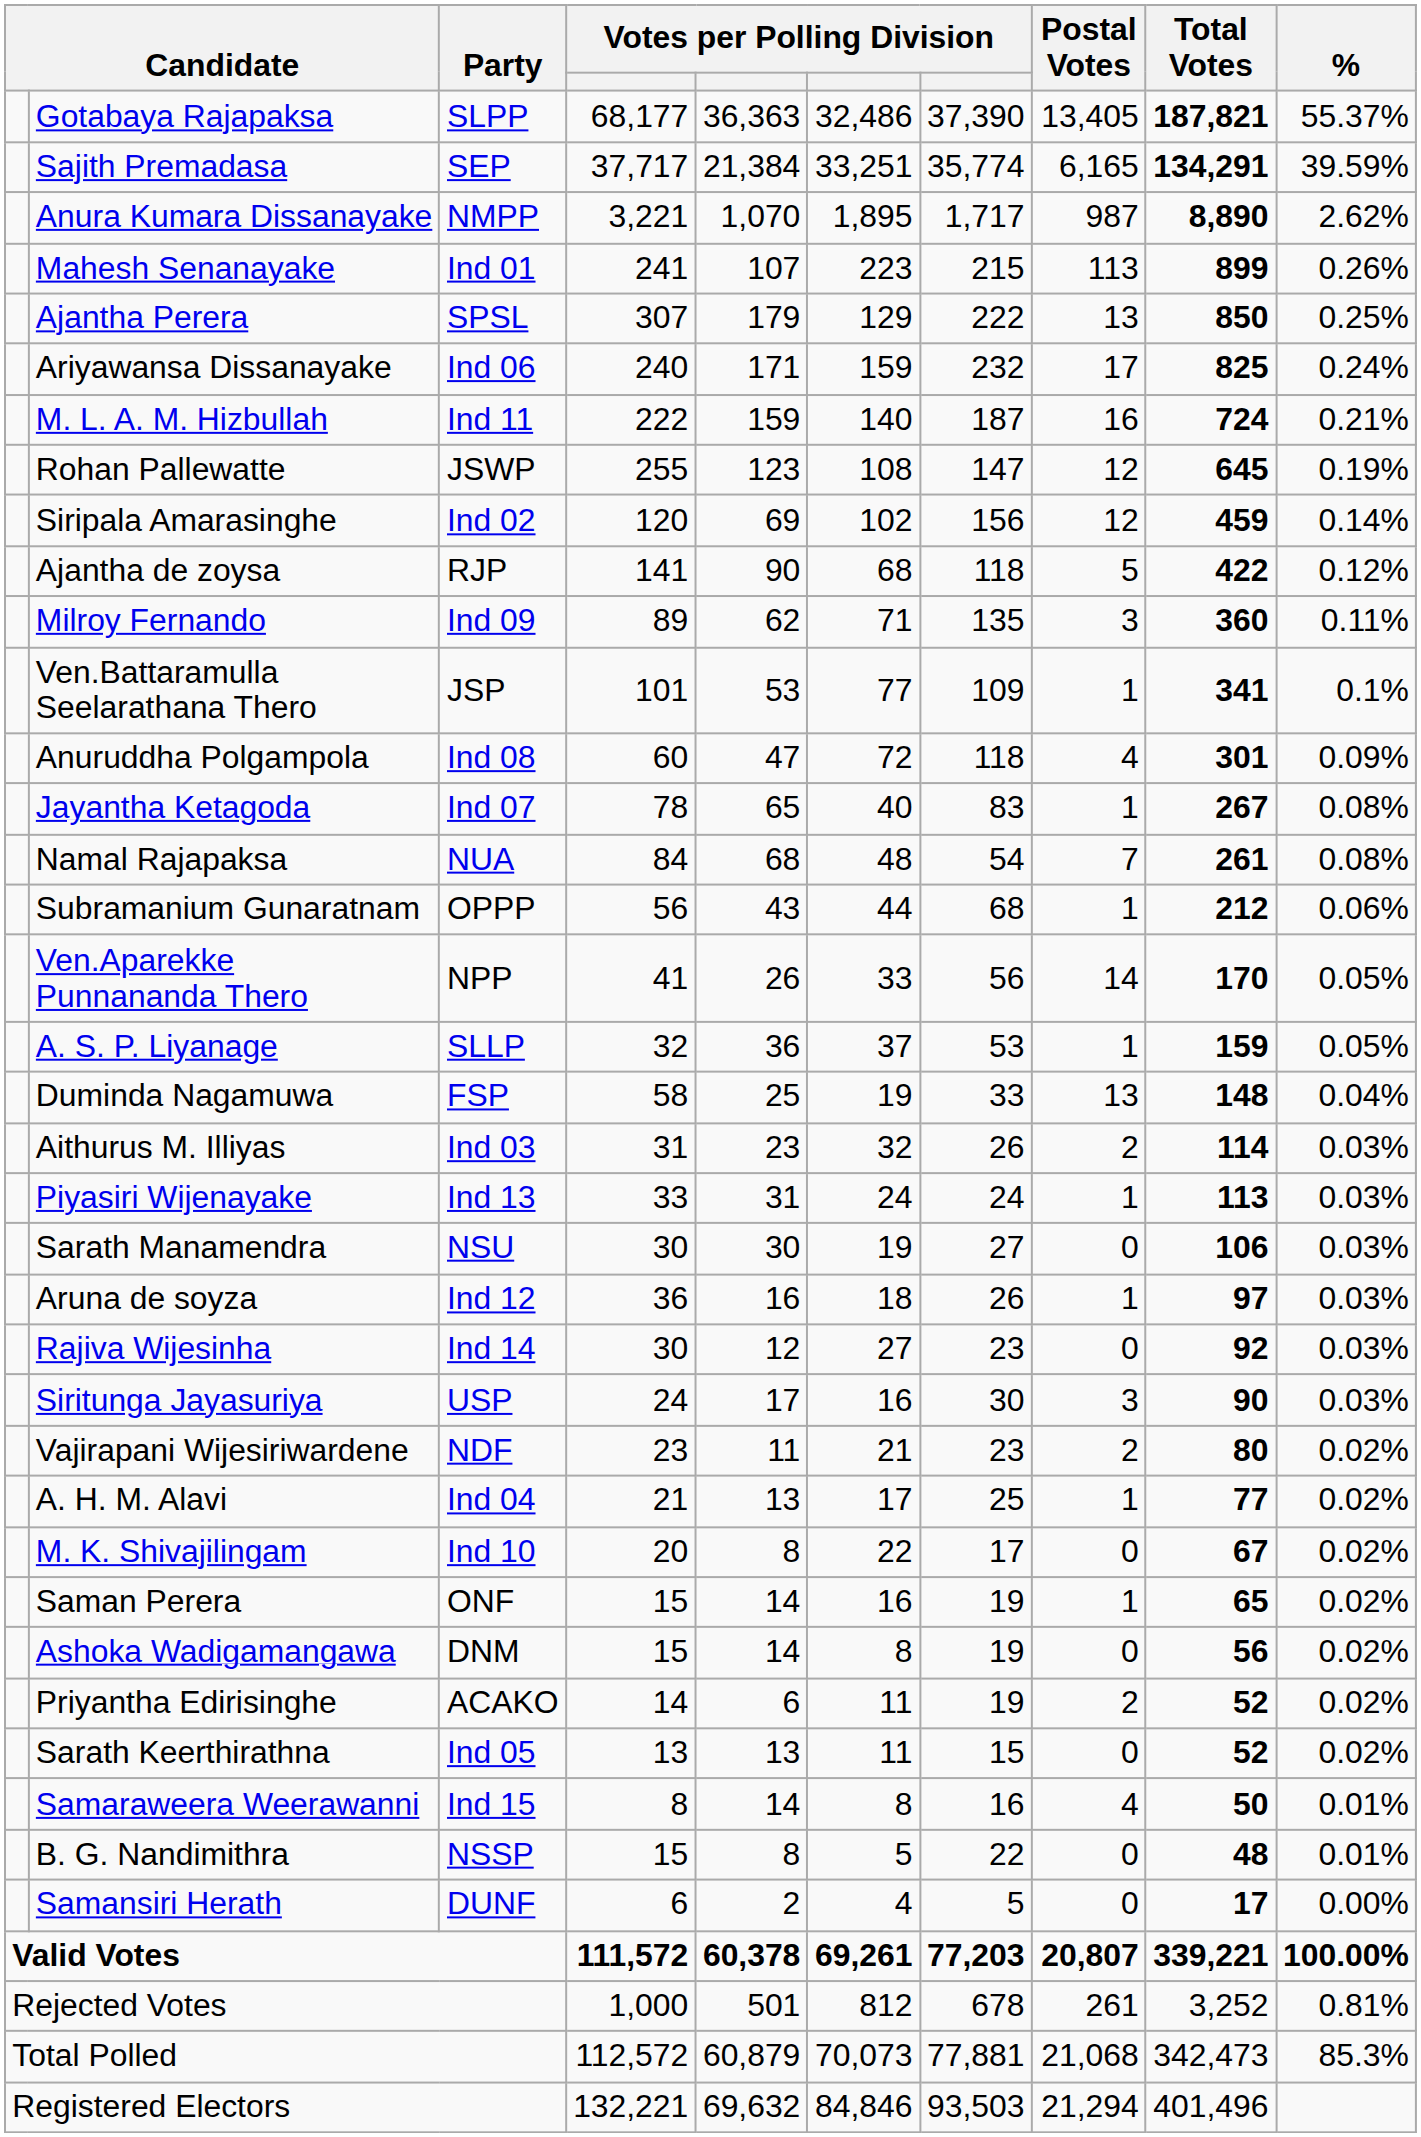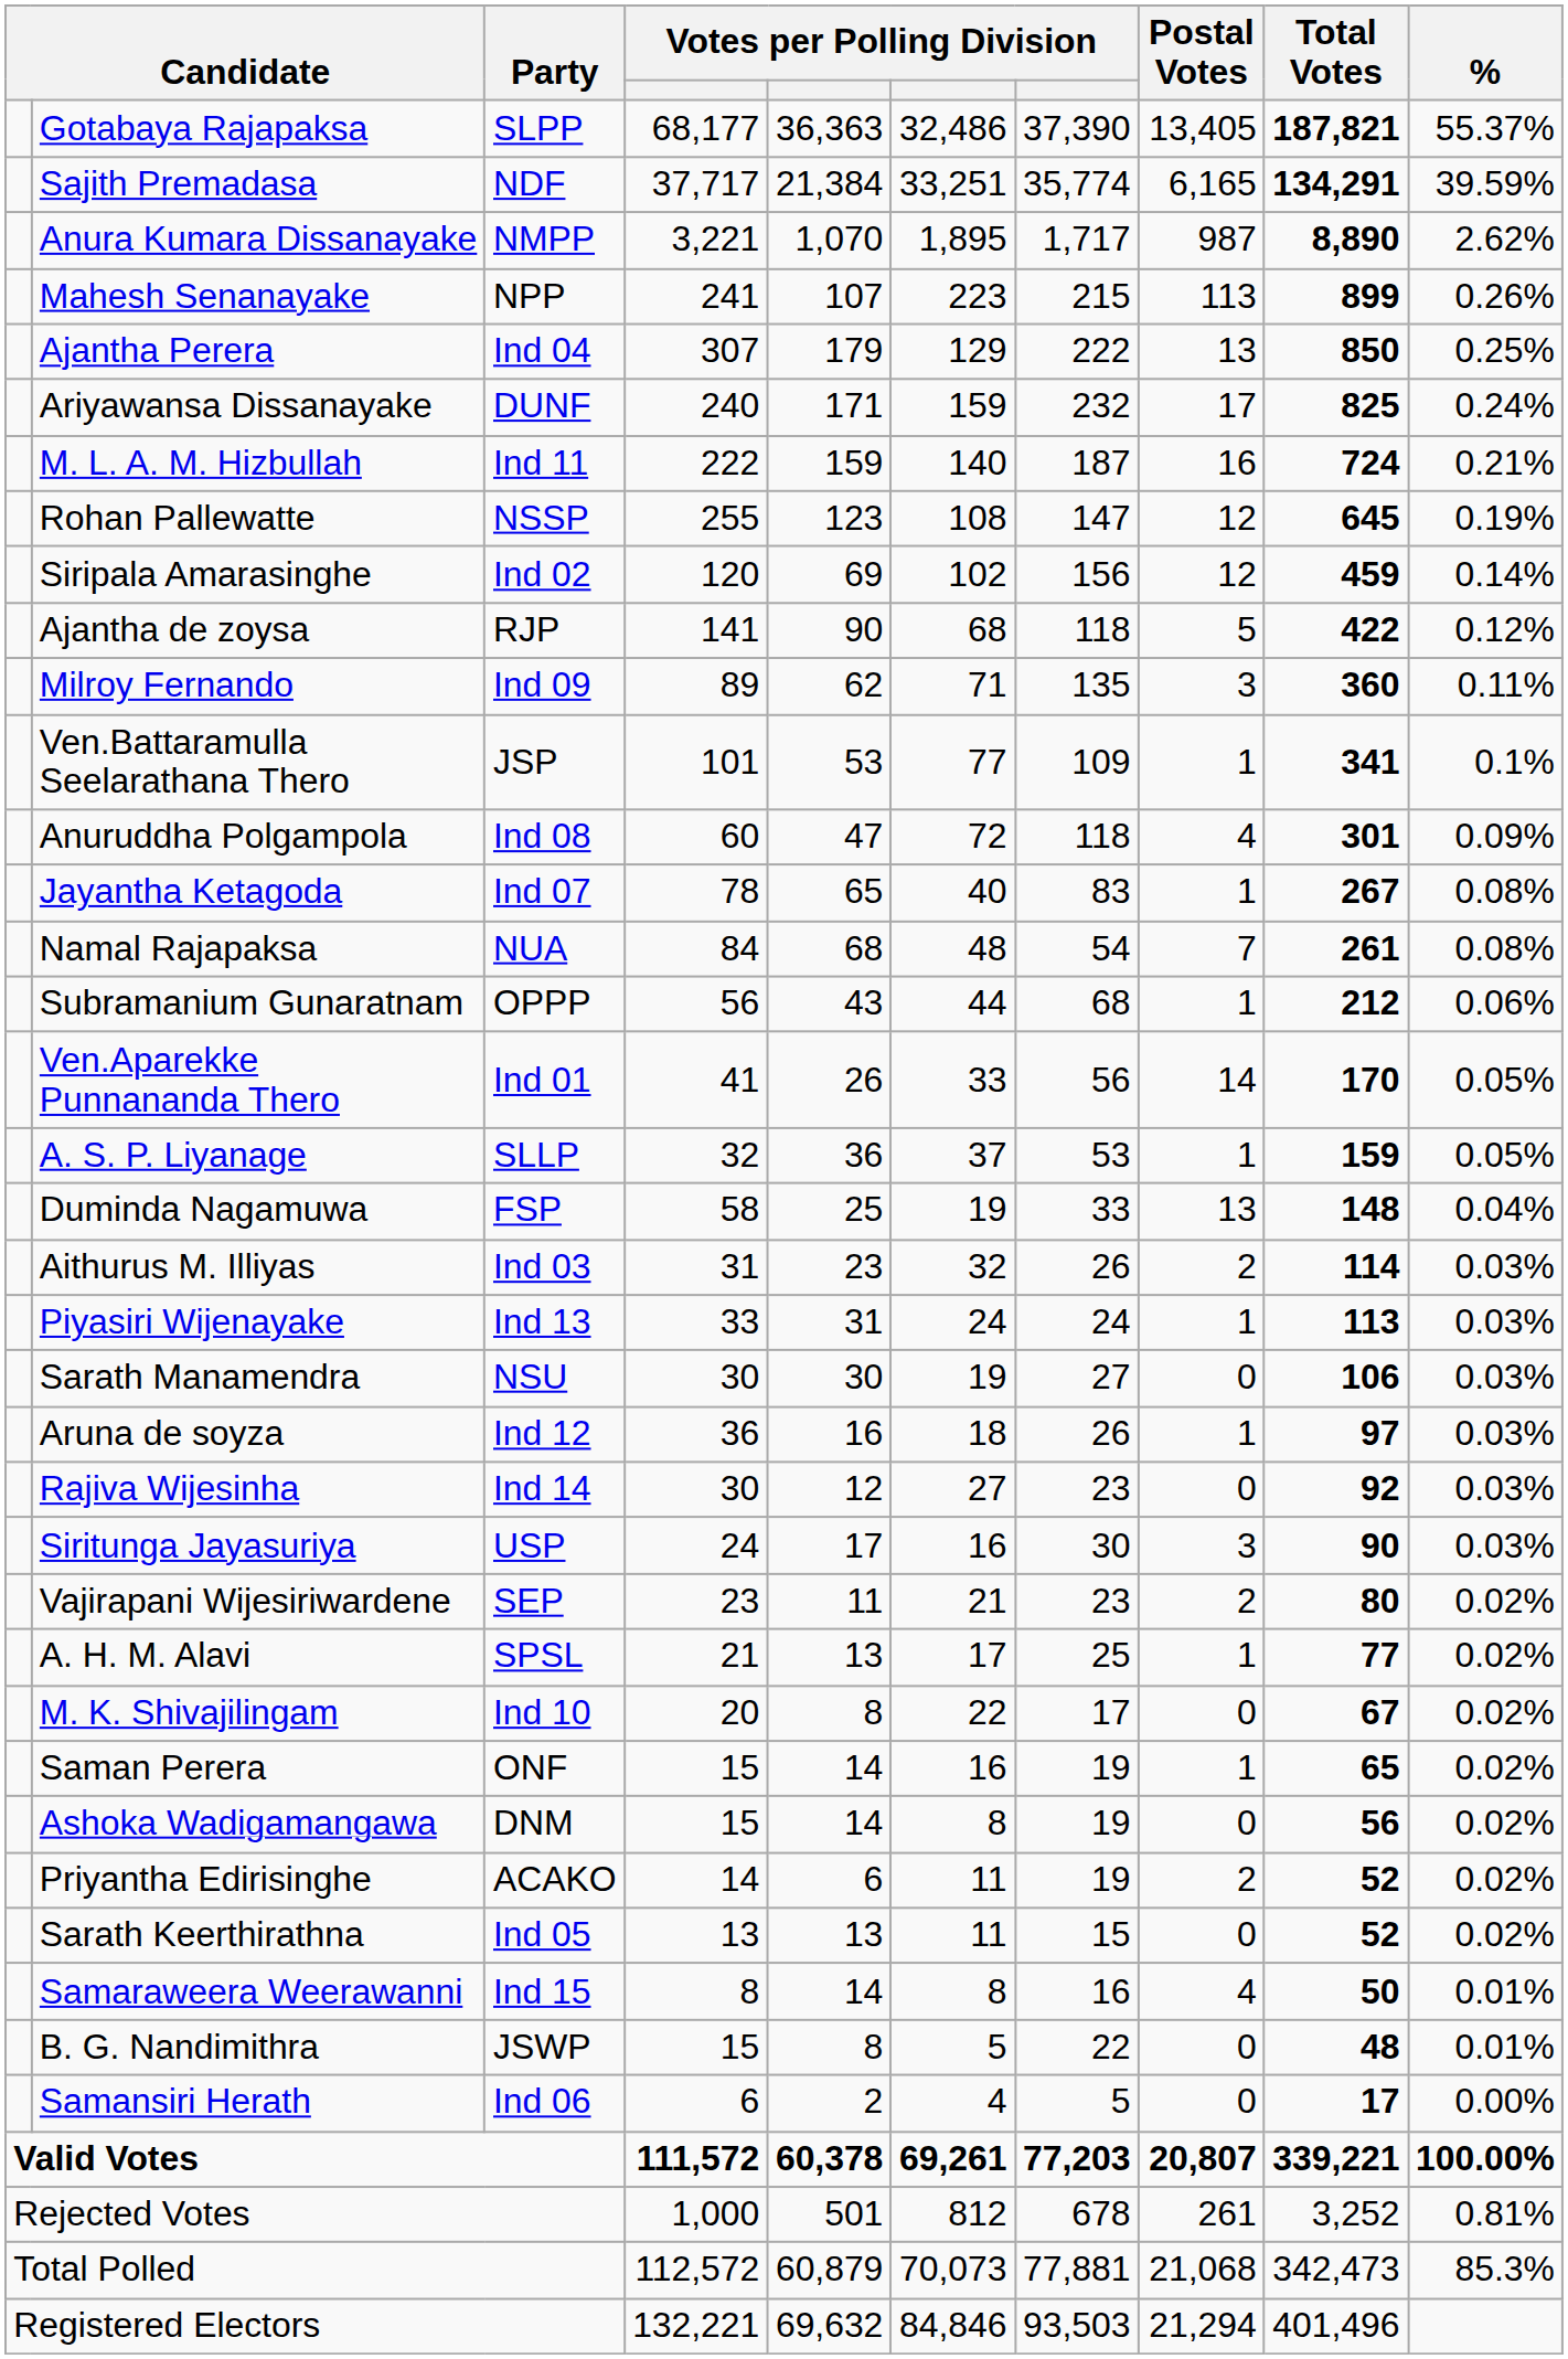Sajith Premadasa | Party: SEP -> NDF
Mahesh Senanayake | Party: Ind 01 -> NPP
Ajantha Perera | Party: SPSL -> Ind 04
Ariyawansa Dissanayake | Party: Ind 06 -> DUNF
Rohan Pallewatte | Party: JSWP -> NSSP
Ven.Aparekke Punnananda Thero | Party: NPP -> Ind 01
Vajirapani Wijesiriwardene | Party: NDF -> SEP
A. H. M. Alavi | Party: Ind 04 -> SPSL
B. G. Nandimithra | Party: NSSP -> JSWP
Samansiri Herath | Party: DUNF -> Ind 06
